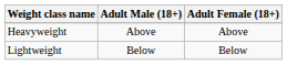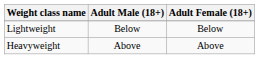rows swapped: Lightweight <-> Heavyweight
